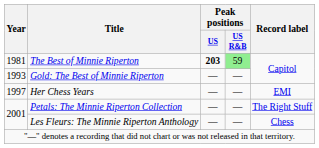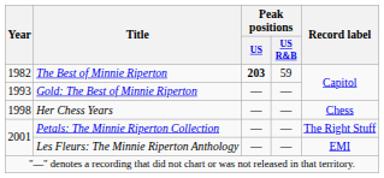The Best of Minnie Riperton | Year: 1981 -> 1982
The Best of Minnie Riperton | Peak positions / US R&B: lightgreen background -> no background
Her Chess Years | Year: 1997 -> 1998
Her Chess Years | Record label: EMI -> Chess
Les Fleurs: The Minnie Riperton Anthology | Record label: Chess -> EMI
